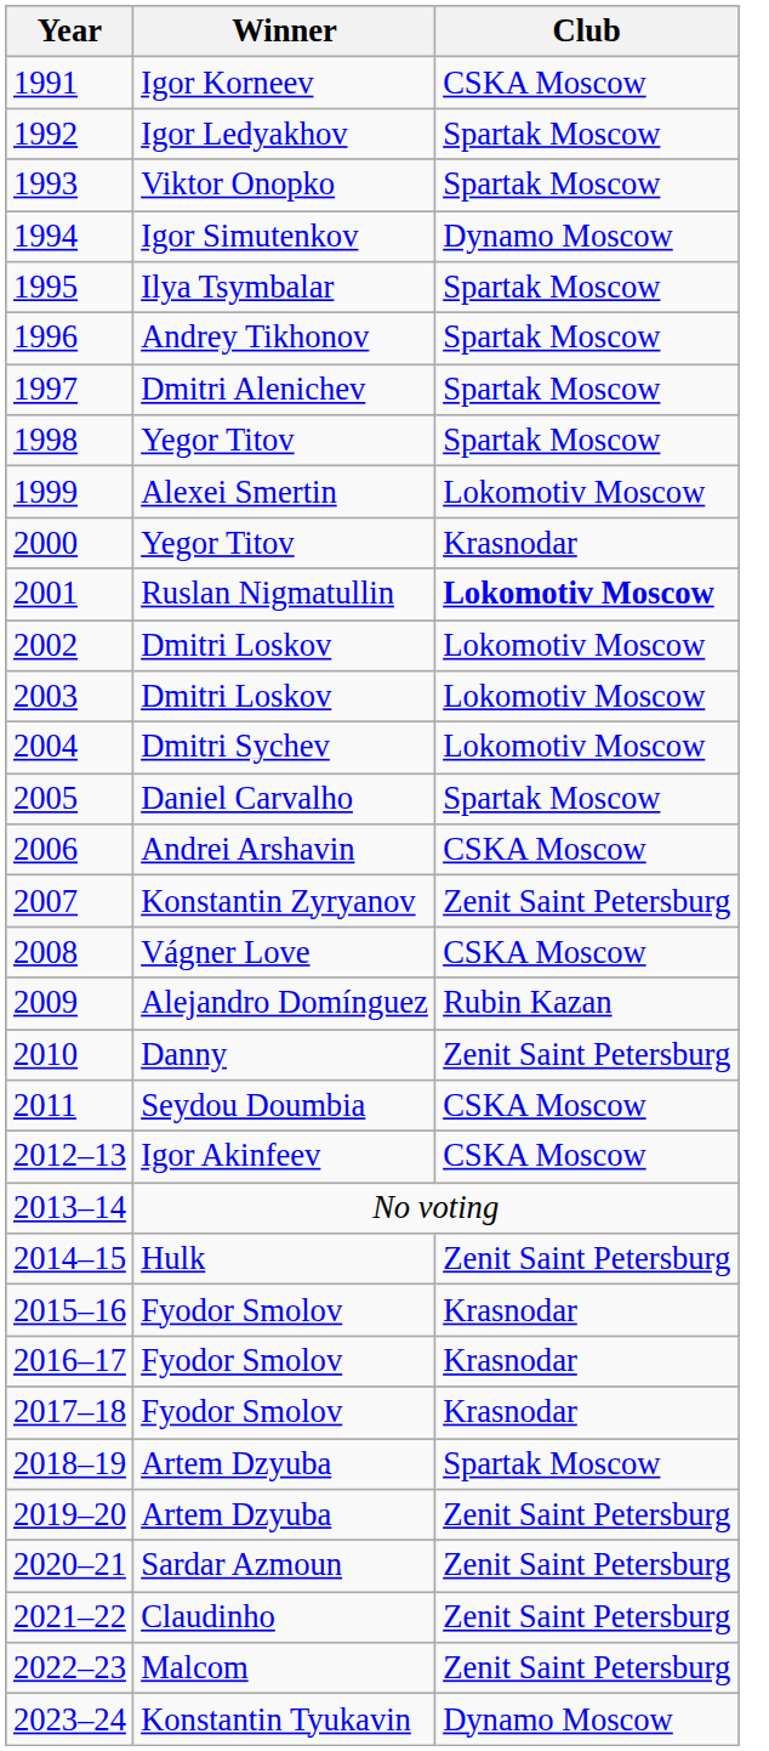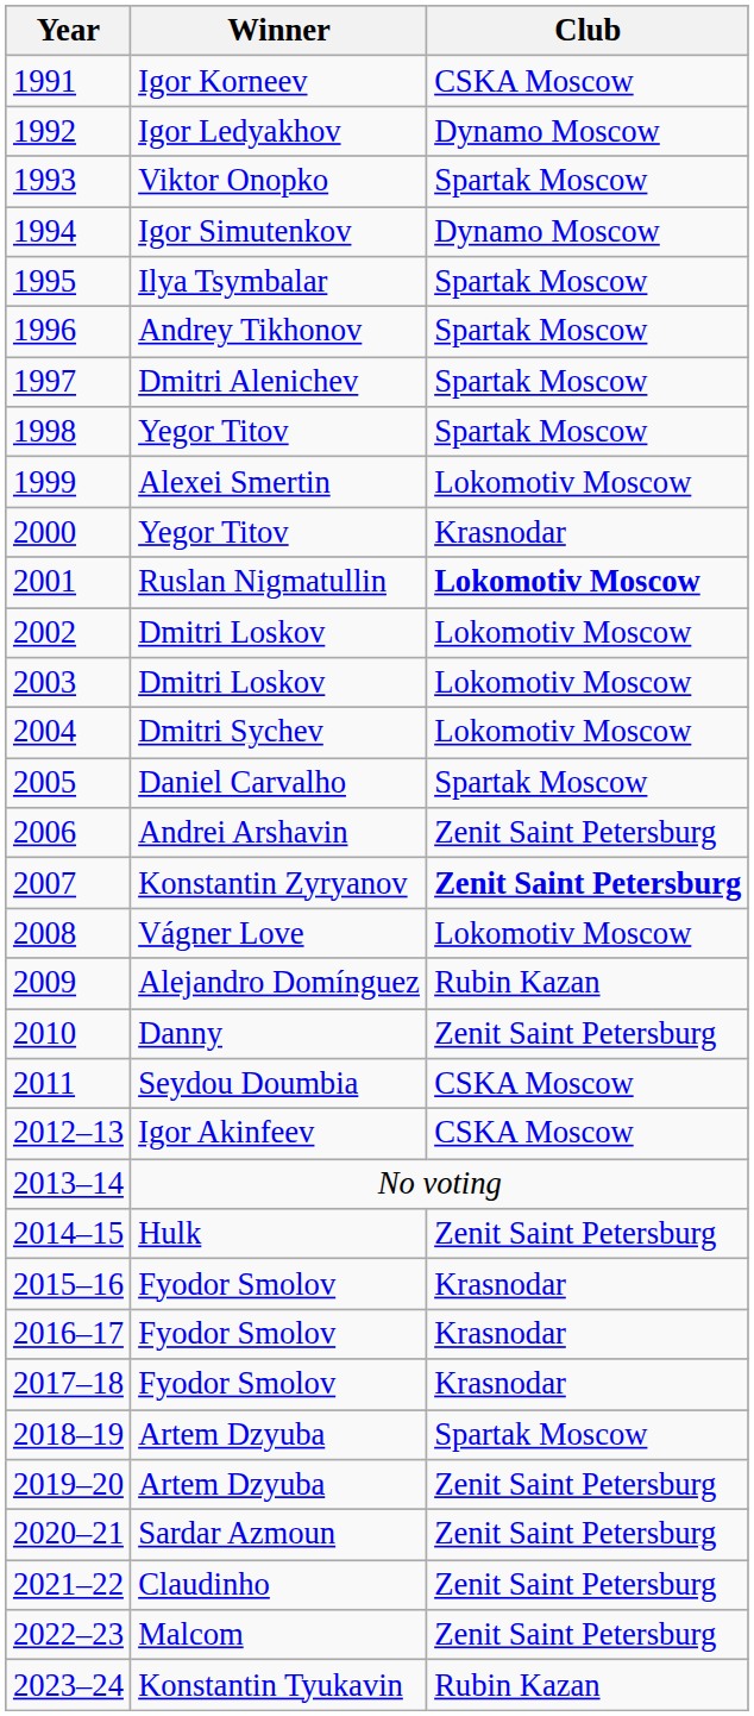1992 | Club: Spartak Moscow -> Dynamo Moscow
2006 | Club: CSKA Moscow -> Zenit Saint Petersburg
2007 | Club: normal -> bold
2008 | Club: CSKA Moscow -> Lokomotiv Moscow
2023–24 | Club: Dynamo Moscow -> Rubin Kazan
